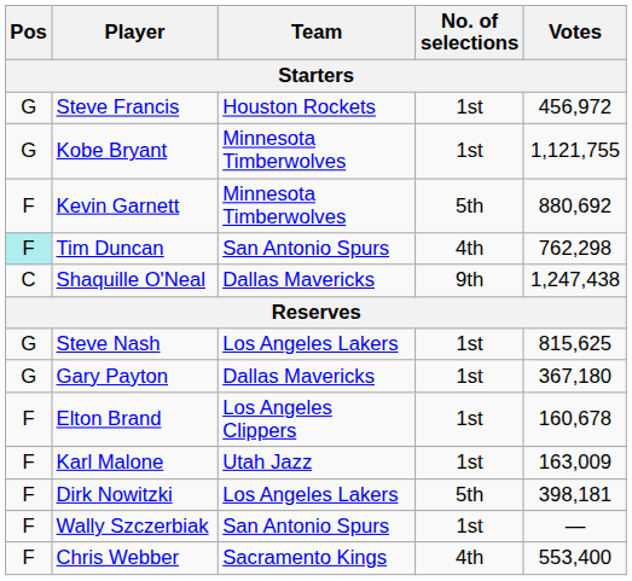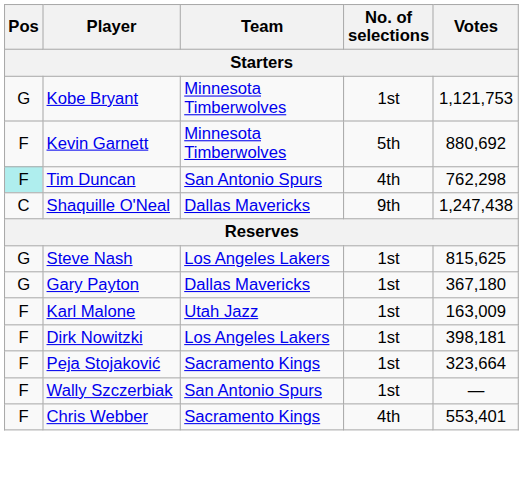- row: G | Steve Francis | Houston Rockets | 1st | 456,972
Kobe Bryant | Votes: 1,121,755 -> 1,121,753
- row: F | Elton Brand | Los Angeles Clippers | 1st | 160,678
Dirk Nowitzki | No. of selections: 5th -> 1st
+ row: F | Peja Stojaković | Sacramento Kings | 1st | 323,664
Chris Webber | Votes: 553,400 -> 553,401
